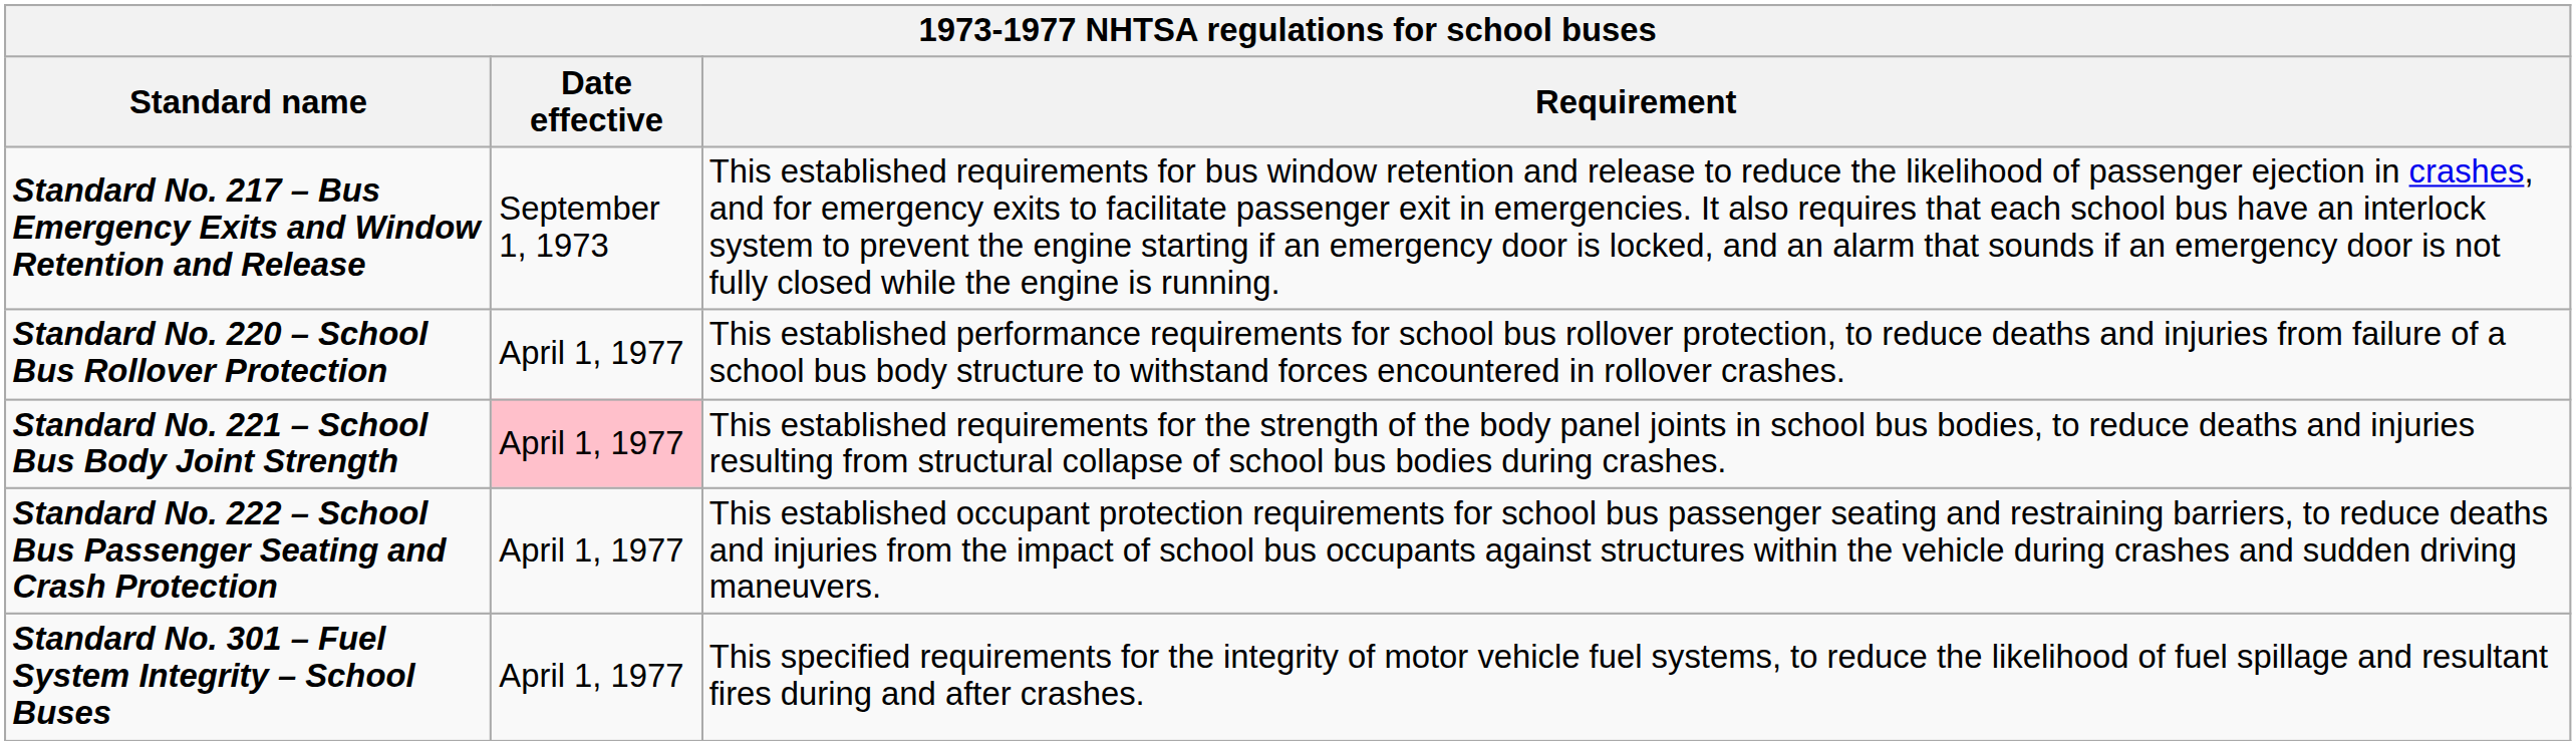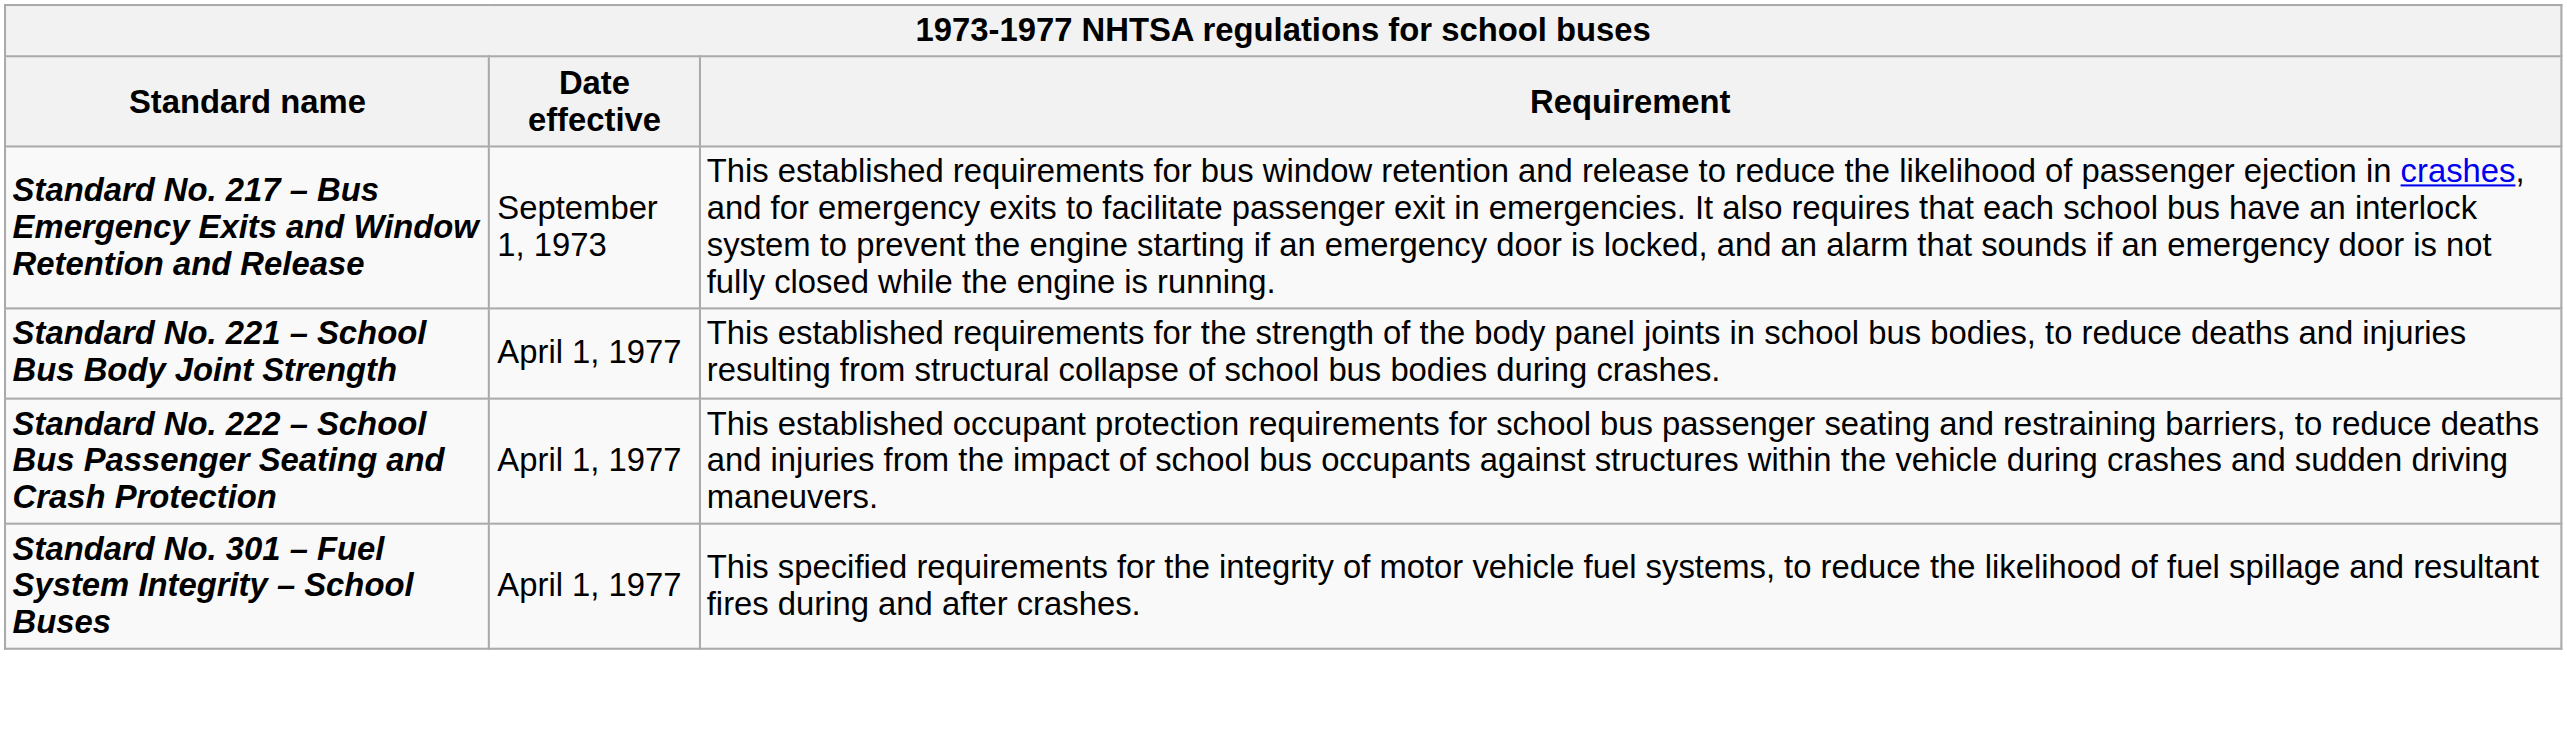- row: Standard No. 220 – School Bus Rollover Protection | April 1, 1977 | This established performance requirements for school bus rollover protection, to reduce deaths and injuries from failure of a school bus body structure to withstand forces encountered in rollover crashes.
Standard No. 221 – School Bus Body Joint Strength | Date effective: pink background -> no background
